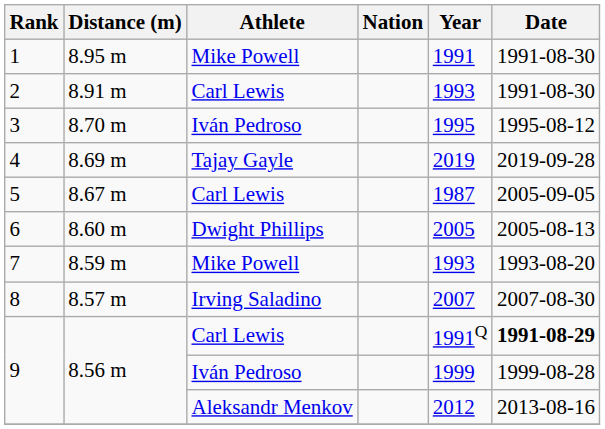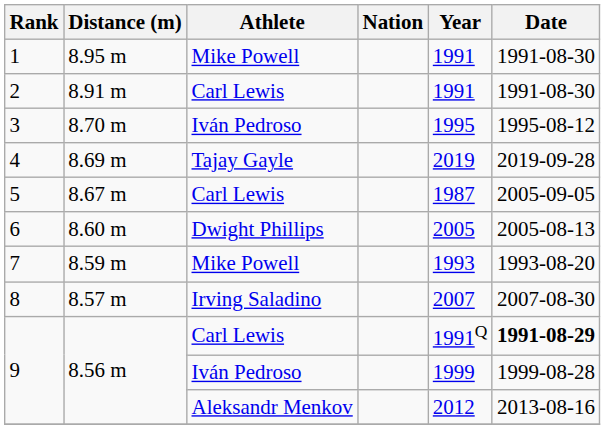2 | Year: 1993 -> 1991
